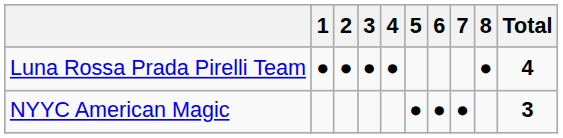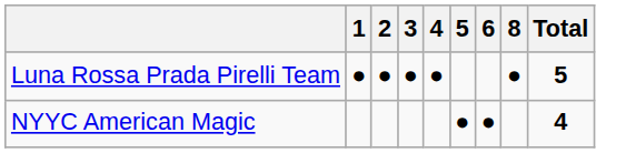- column: 7 | ●
Luna Rossa Prada Pirelli Team | Total: 4 -> 5
NYYC American Magic | Total: 3 -> 4
